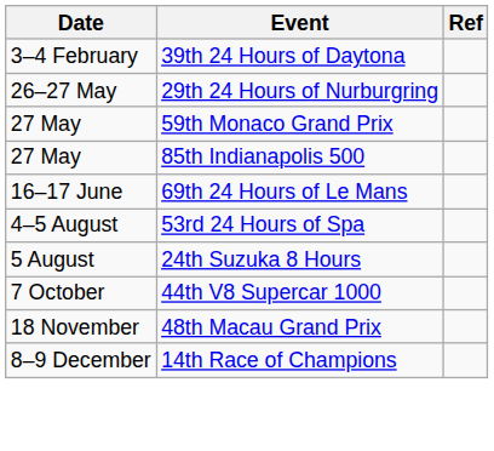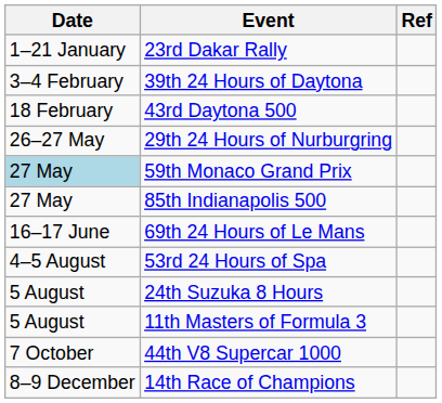+ row: 1–21 January | 23rd Dakar Rally
+ row: 18 February | 43rd Daytona 500
59th Monaco Grand Prix | Date: no background -> lightblue background
+ row: 5 August | 11th Masters of Formula 3
- row: 18 November | 48th Macau Grand Prix
